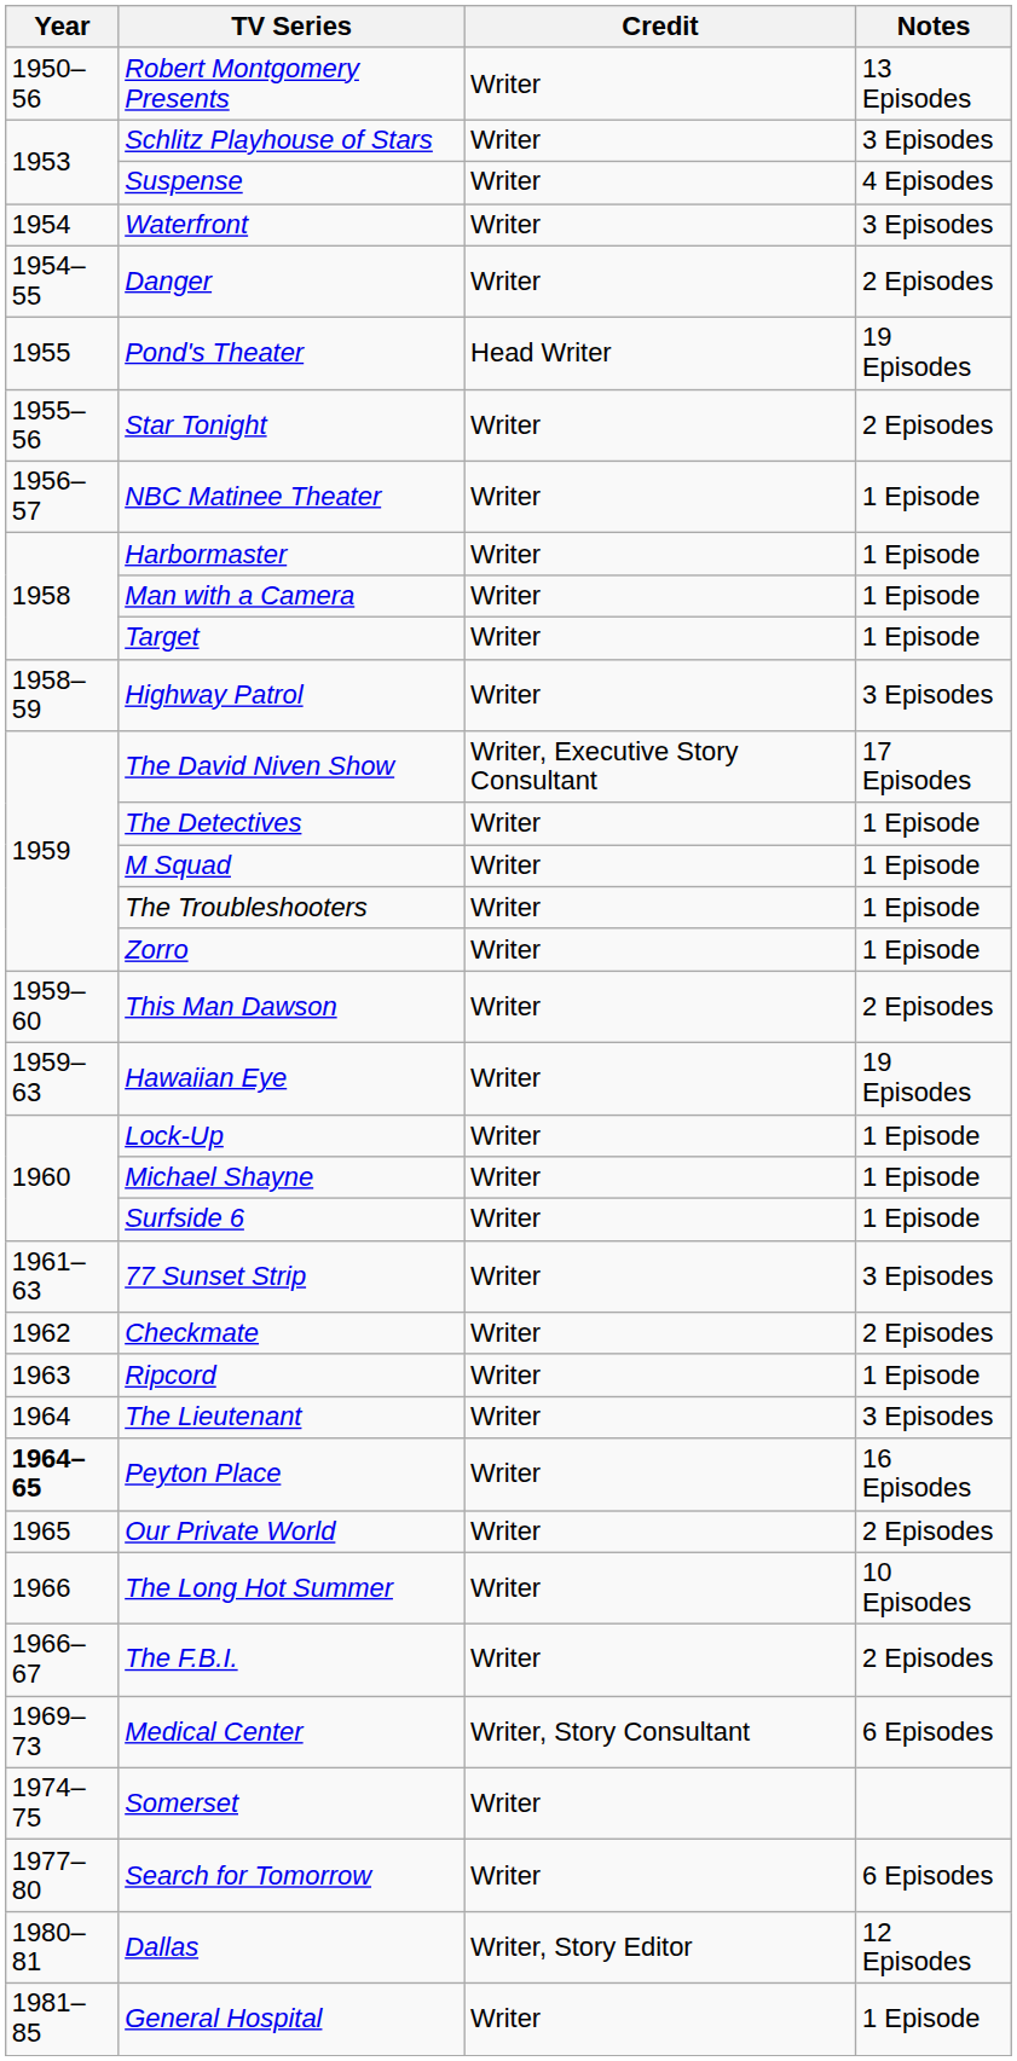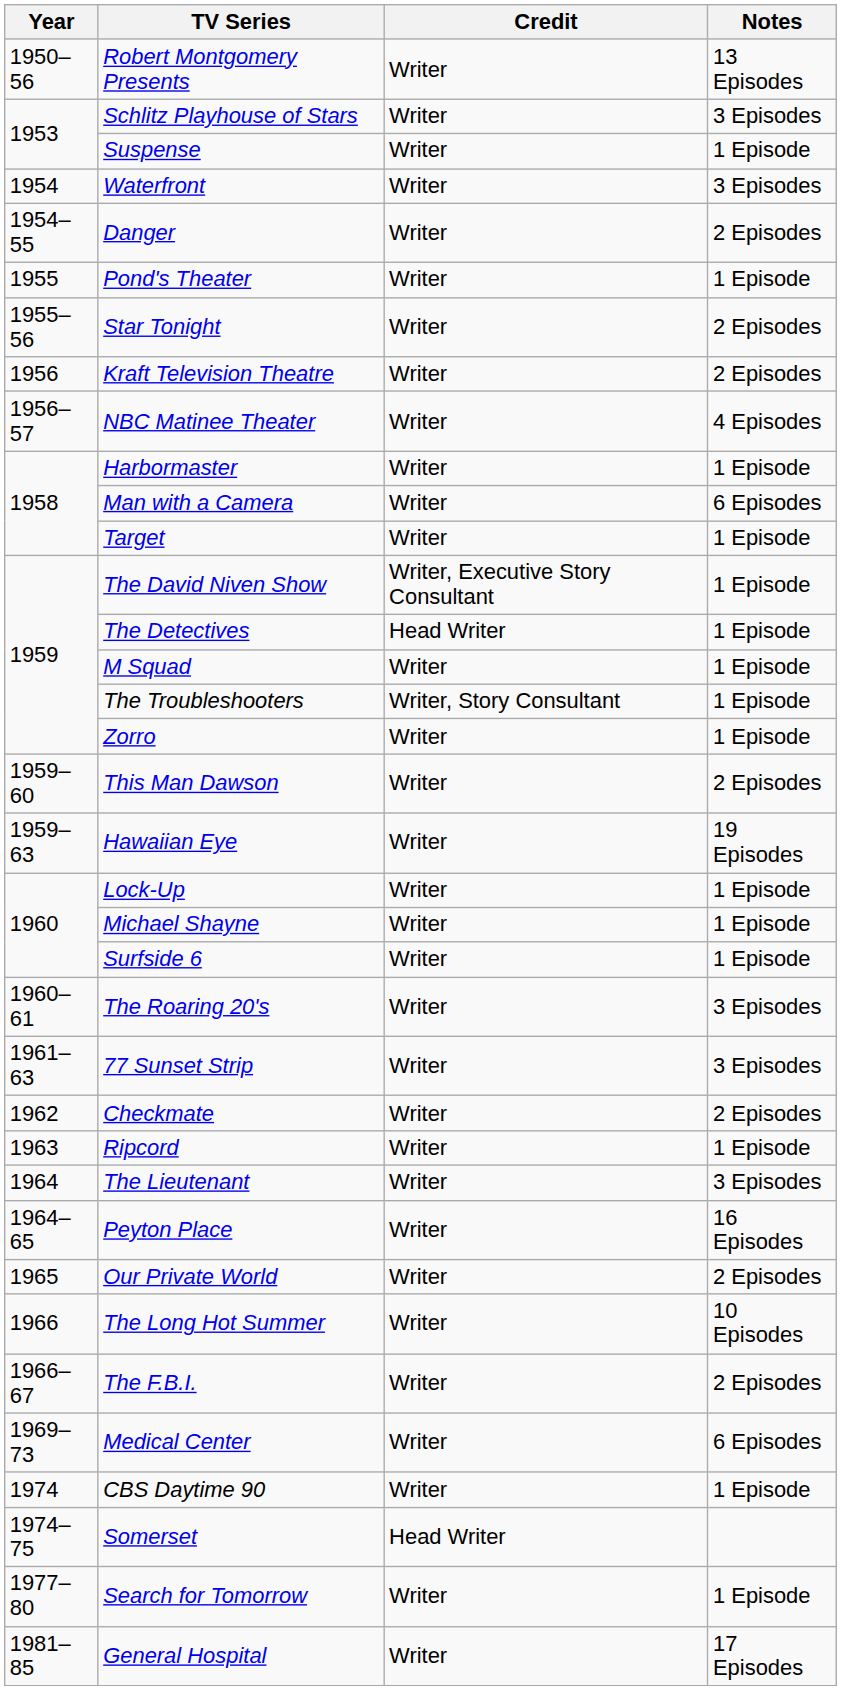Suspense | Notes: 4 Episodes -> 1 Episode
Pond's Theater | Credit: Head Writer -> Writer
Pond's Theater | Notes: 19 Episodes -> 1 Episode
+ row: 1956 | Kraft Television Theatre | Writer | 2 Episodes
NBC Matinee Theater | Notes: 1 Episode -> 4 Episodes
Man with a Camera | Notes: 1 Episode -> 6 Episodes
- row: 1958–59 | Highway Patrol | Writer | 3 Episodes
The David Niven Show | Notes: 17 Episodes -> 1 Episode
The Detectives | Credit: Writer -> Head Writer
The Troubleshooters | Credit: Writer -> Writer, Story Consultant
+ row: 1960–61 | The Roaring 20's | Writer | 3 Episodes
Peyton Place | Year: bold -> normal
Medical Center | Credit: Writer, Story Consultant -> Writer
+ row: 1974 | CBS Daytime 90 | Writer | 1 Episode
Somerset | Credit: Writer -> Head Writer
Search for Tomorrow | Notes: 6 Episodes -> 1 Episode
- row: 1980–81 | Dallas | Writer, Story Editor | 12 Episodes
General Hospital | Notes: 1 Episode -> 17 Episodes
